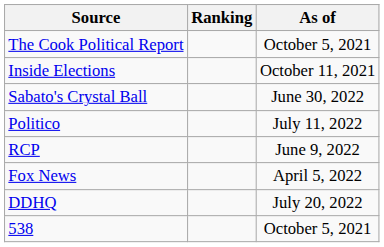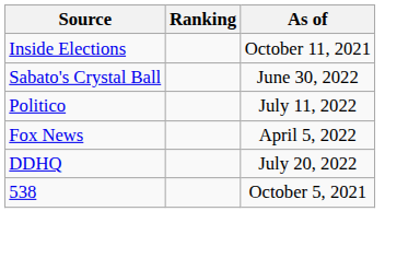- row: The Cook Political Report | October 5, 2021
- row: RCP | June 9, 2022
